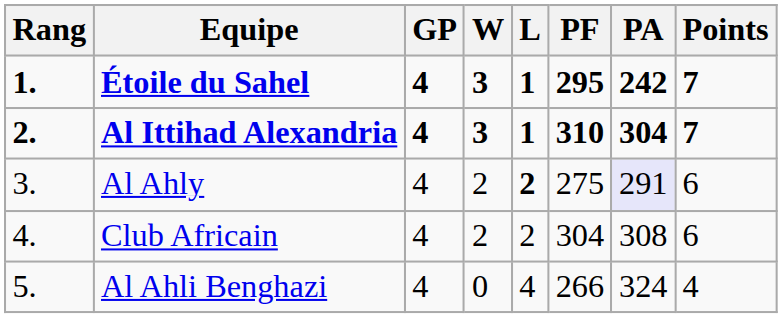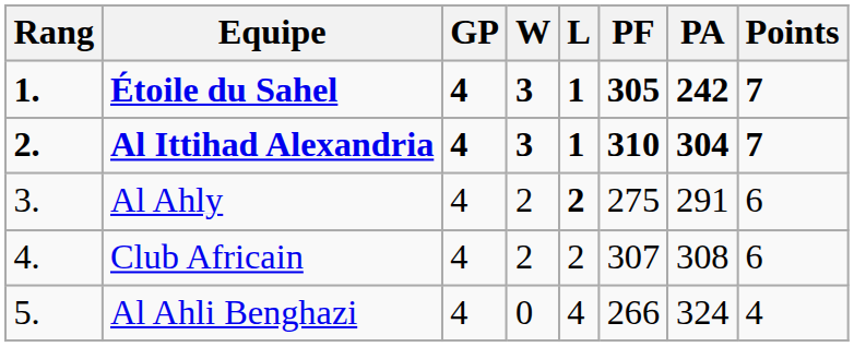Étoile du Sahel | PF: 295 -> 305
Al Ahly | PA: lavender background -> no background
Club Africain | PF: 304 -> 307
